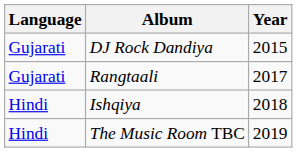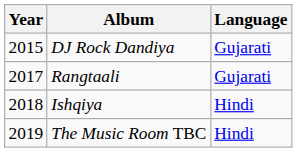columns swapped: Year <-> Language
